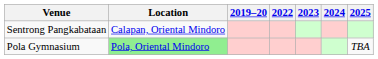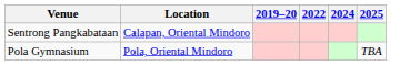- column: 2023
Pola Gymnasium | Location: lightgreen background -> no background
